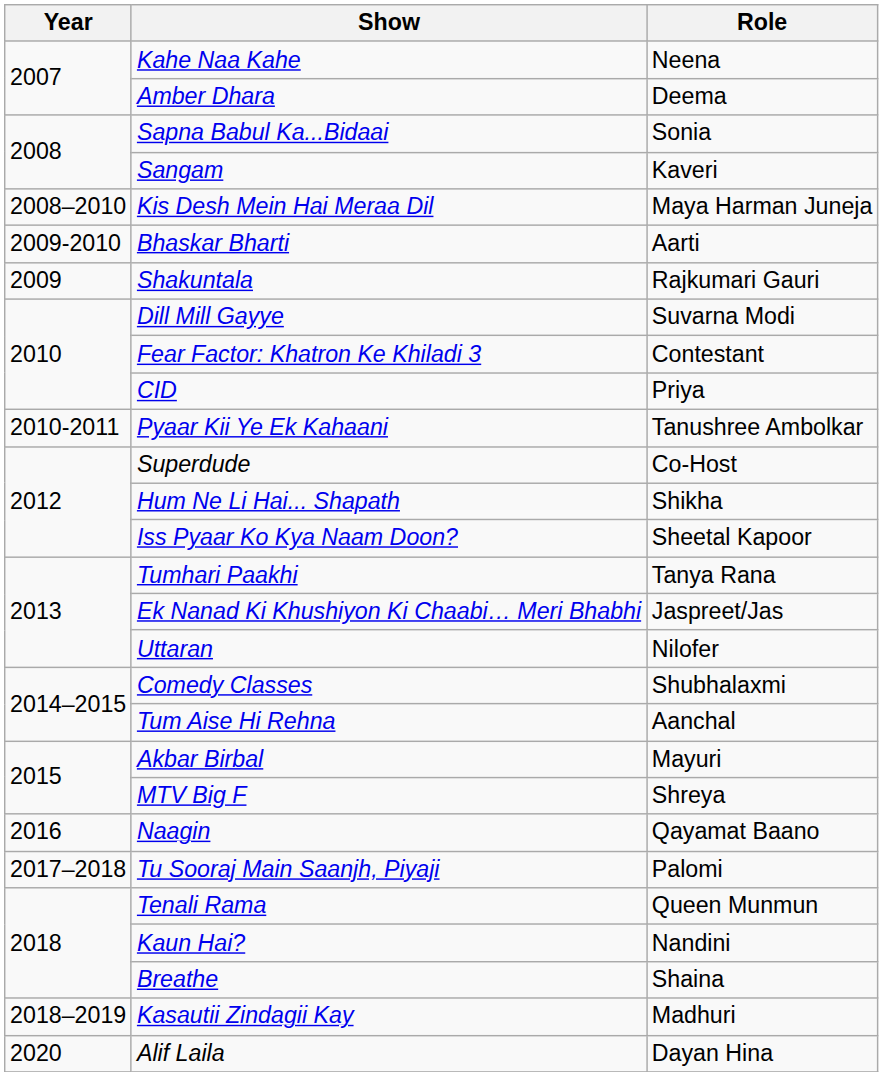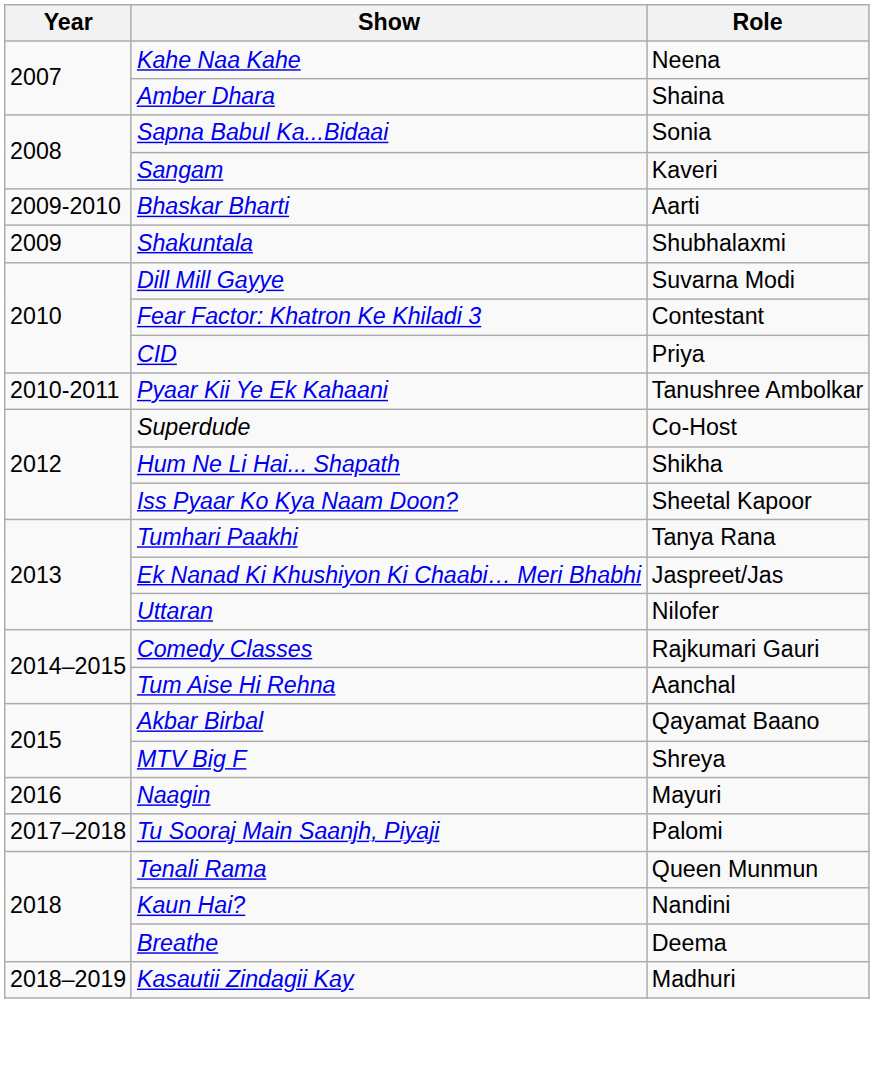Amber Dhara | Role: Deema -> Shaina
- row: 2008–2010 | Kis Desh Mein Hai Meraa Dil | Maya Harman Juneja
Shakuntala | Role: Rajkumari Gauri -> Shubhalaxmi
Comedy Classes | Role: Shubhalaxmi -> Rajkumari Gauri
Akbar Birbal | Role: Mayuri -> Qayamat Baano
Naagin | Role: Qayamat Baano -> Mayuri
Breathe | Role: Shaina -> Deema
- row: 2020 | Alif Laila | Dayan Hina
